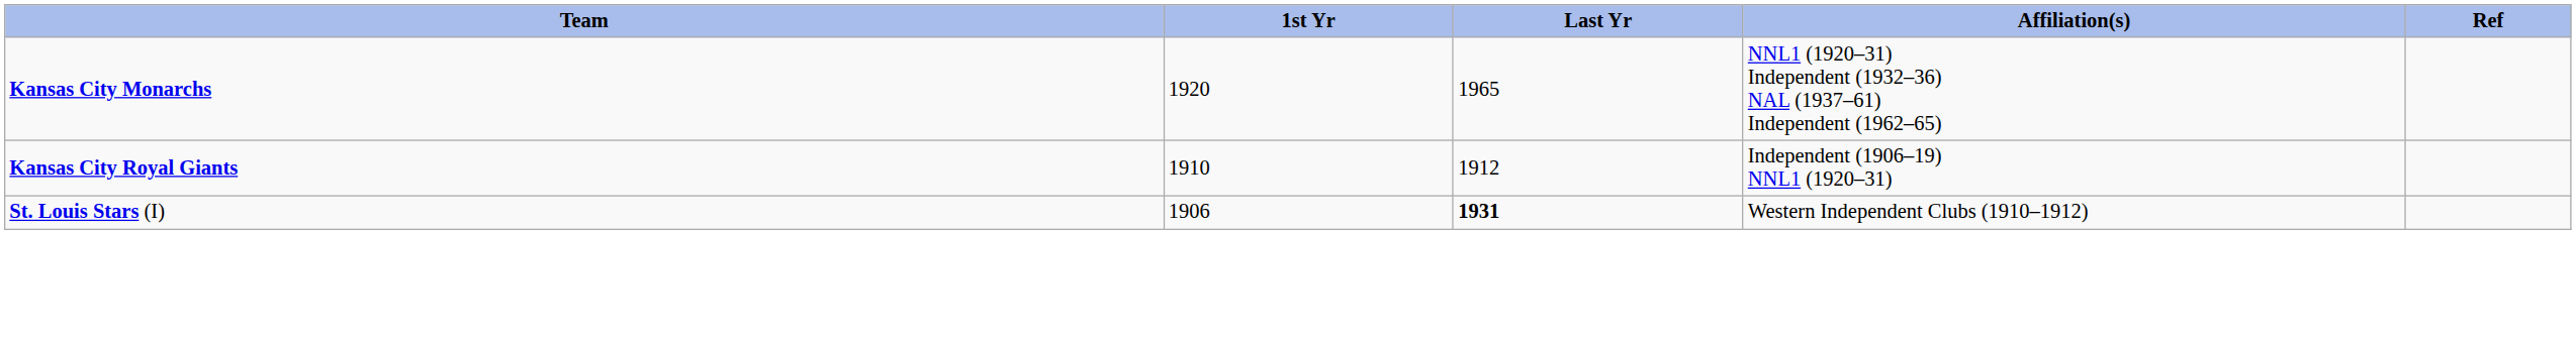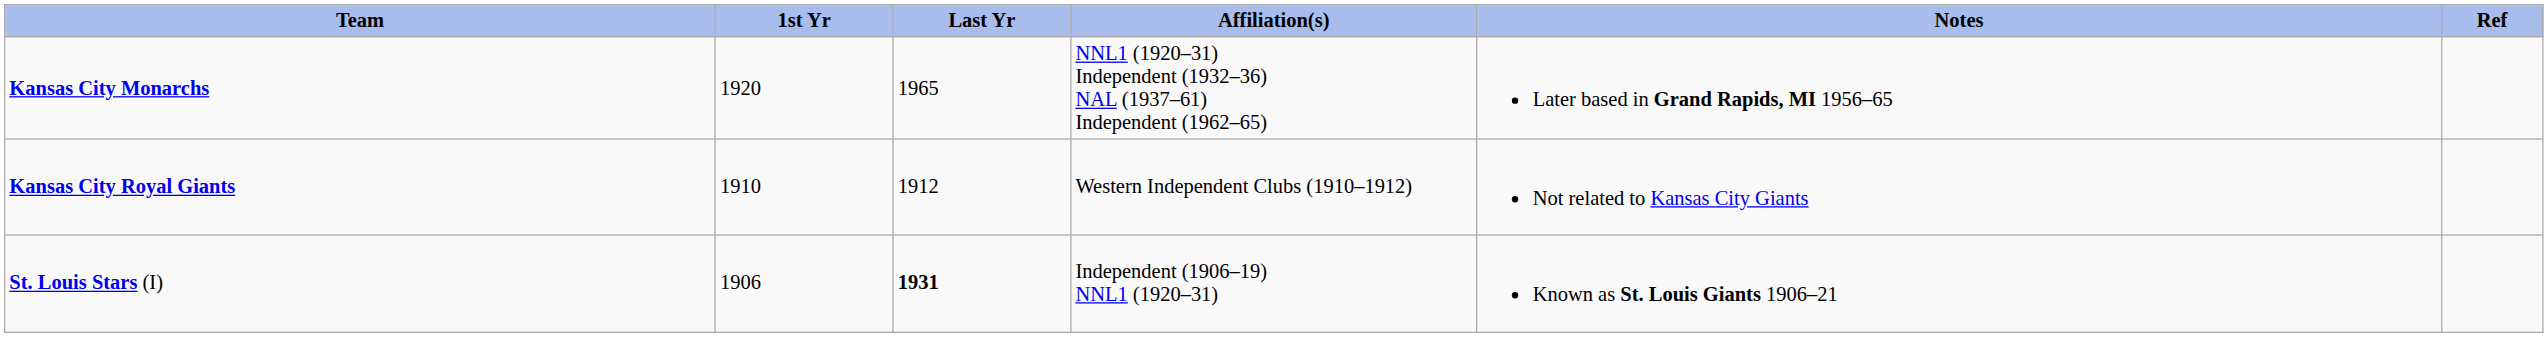+ column: Notes | Later based in Grand Rapids, MI 1956–65 | Not related to Kansas City Giants | Known as St. Louis Giants 1906–21
Kansas City Royal Giants | Affiliation(s): Independent (1906–19) NNL1 (1920–31) -> Western Independent Clubs (1910–1912)
St. Louis Stars (I) | Affiliation(s): Western Independent Clubs (1910–1912) -> Independent (1906–19) NNL1 (1920–31)
